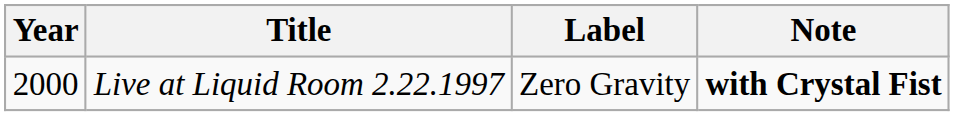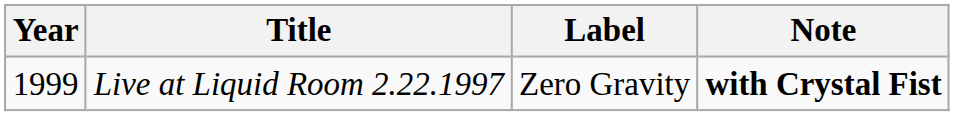Live at Liquid Room 2.22.1997 | Year: 2000 -> 1999
